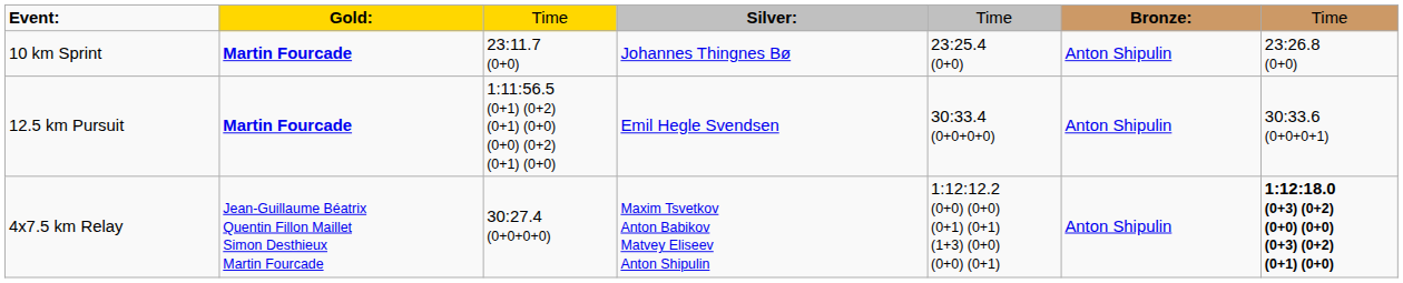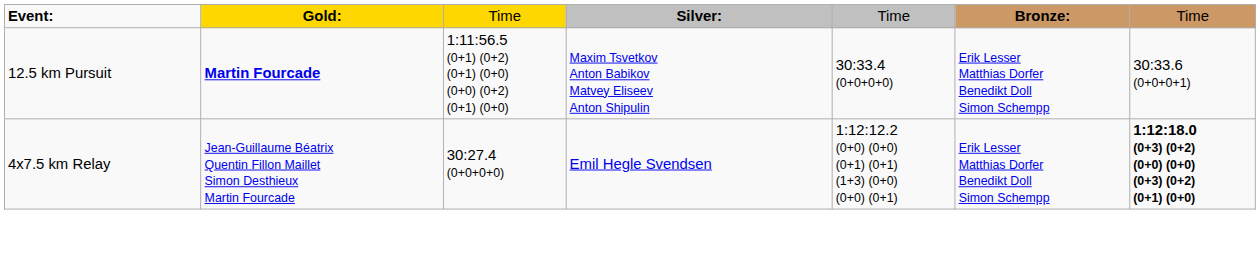- row: 10 km Sprint | Martin Fourcade | 23:11.7 (0+0) | Johannes Thingnes Bø | 23:25.4 (0+0) | Anton Shipulin | 23:26.8 (0+0)
12.5 km Pursuit | column 4: Emil Hegle Svendsen -> Maxim Tsvetkov Anton Babikov Matvey Eliseev Anton Shipulin
12.5 km Pursuit | column 6: Anton Shipulin -> Erik Lesser Matthias Dorfer Benedikt Doll Simon Schempp
4x7.5 km Relay | column 4: Maxim Tsvetkov Anton Babikov Matvey Eliseev Anton Shipulin -> Emil Hegle Svendsen
4x7.5 km Relay | column 6: Anton Shipulin -> Erik Lesser Matthias Dorfer Benedikt Doll Simon Schempp
